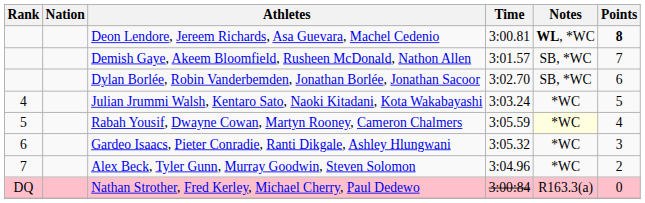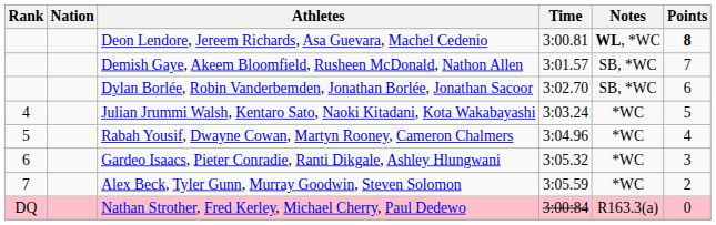Rabah Yousif, Dwayne Cowan, Martyn Rooney, Cameron Chalmers | Time: 3:05.59 -> 3:04.96
Rabah Yousif, Dwayne Cowan, Martyn Rooney, Cameron Chalmers | Notes: lightyellow background -> no background
Alex Beck, Tyler Gunn, Murray Goodwin, Steven Solomon | Time: 3:04.96 -> 3:05.59
